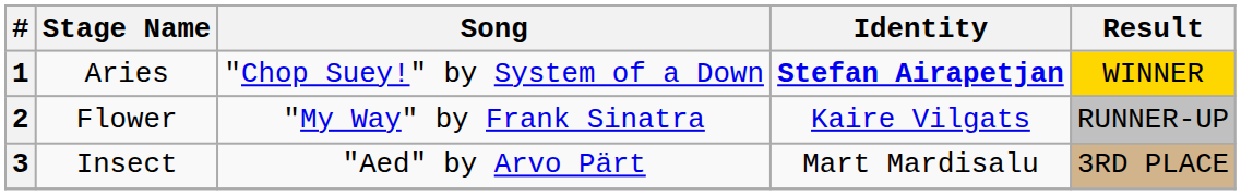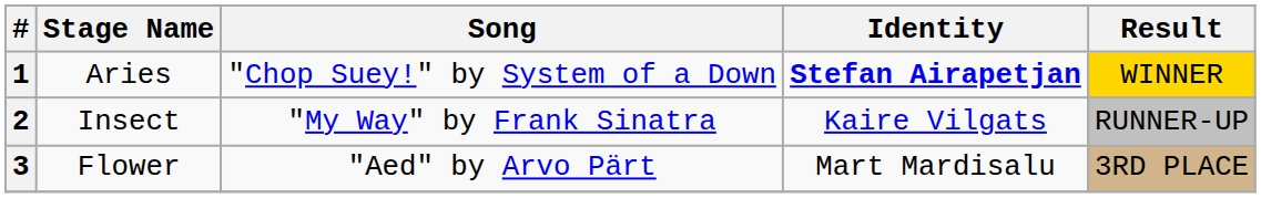2 | Stage Name: Flower -> Insect
3 | Stage Name: Insect -> Flower
